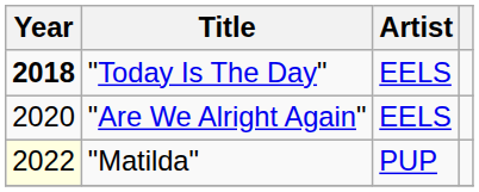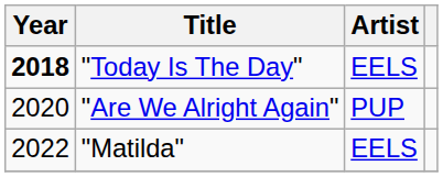"Are We Alright Again" | Artist: EELS -> PUP
"Matilda" | Year: lightyellow background -> no background
"Matilda" | Artist: PUP -> EELS
